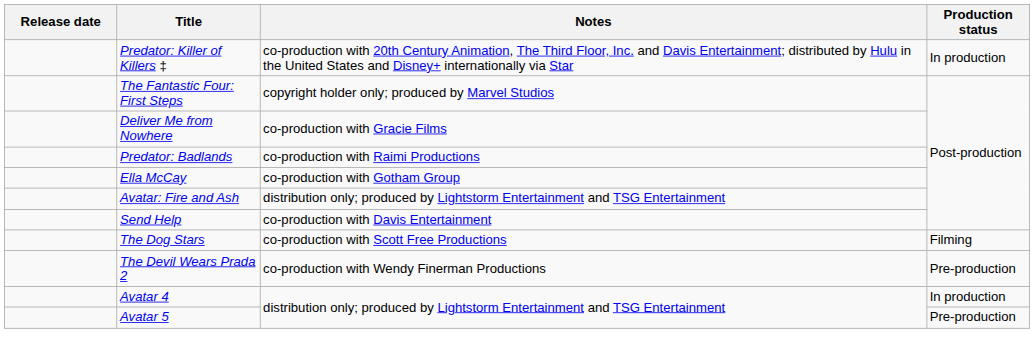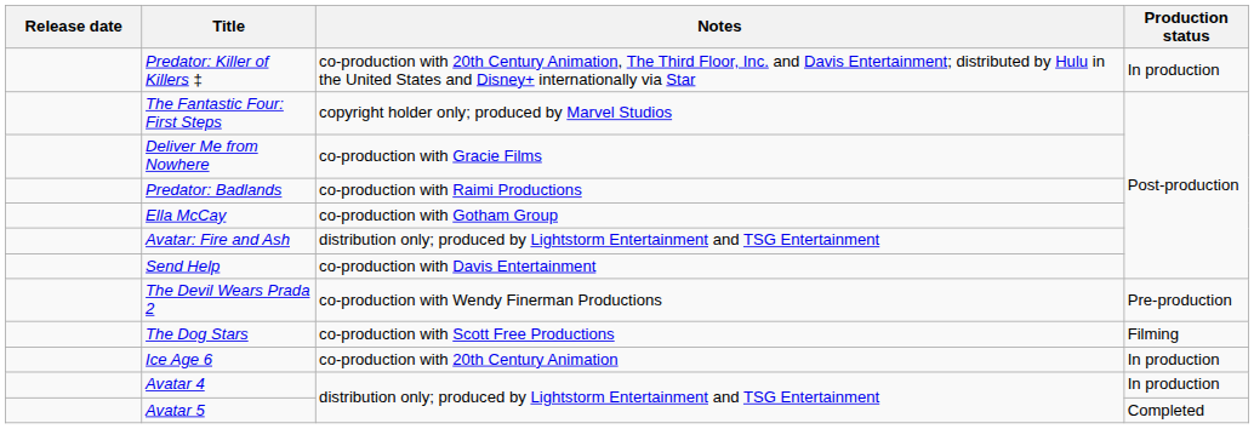rows swapped: The Dog Stars <-> The Devil Wears Prada 2
+ row: Ice Age 6 | co-production with 20th Century Animation | In production
Avatar 5 | Production status: Pre-production -> Completed
